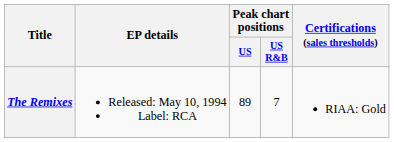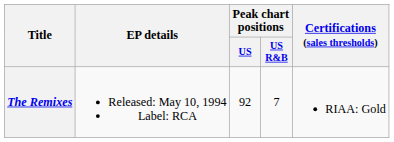The Remixes | Peak chart positions / US: 89 -> 92
